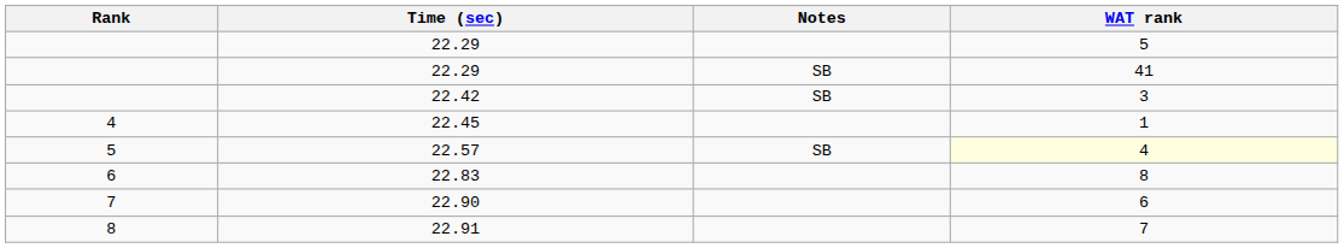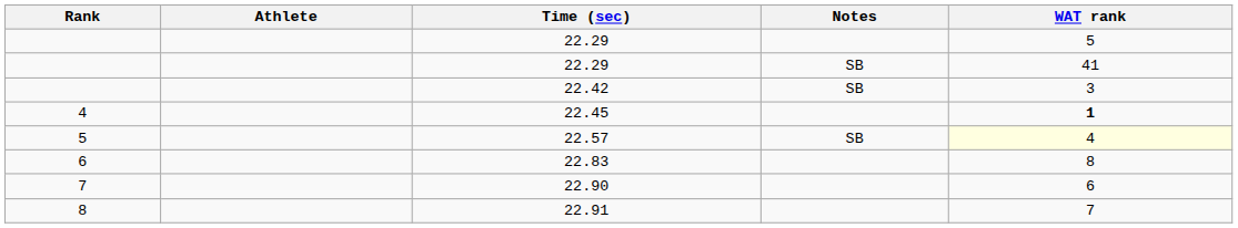+ column: Athlete
22.45 | WAT rank: normal -> bold
